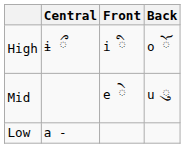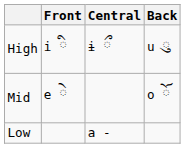columns swapped: Front <-> Central
High | Back: o ོ -> u ུ
Mid | Back: u ུ -> o ོ
